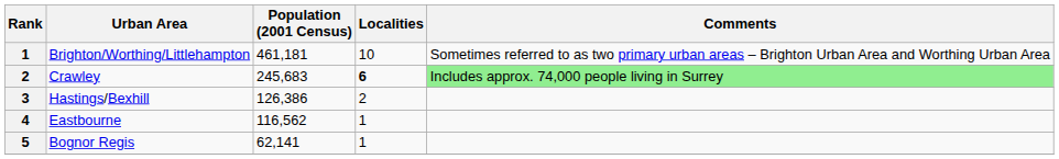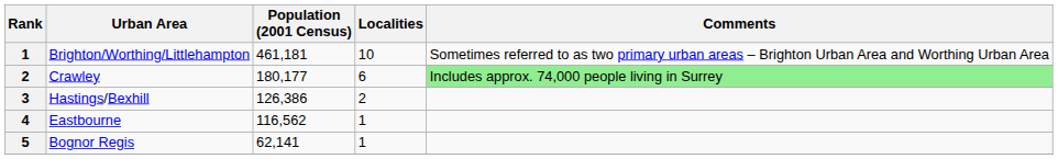Crawley | Population (2001 Census): 245,683 -> 180,177
Crawley | Localities: bold -> normal
